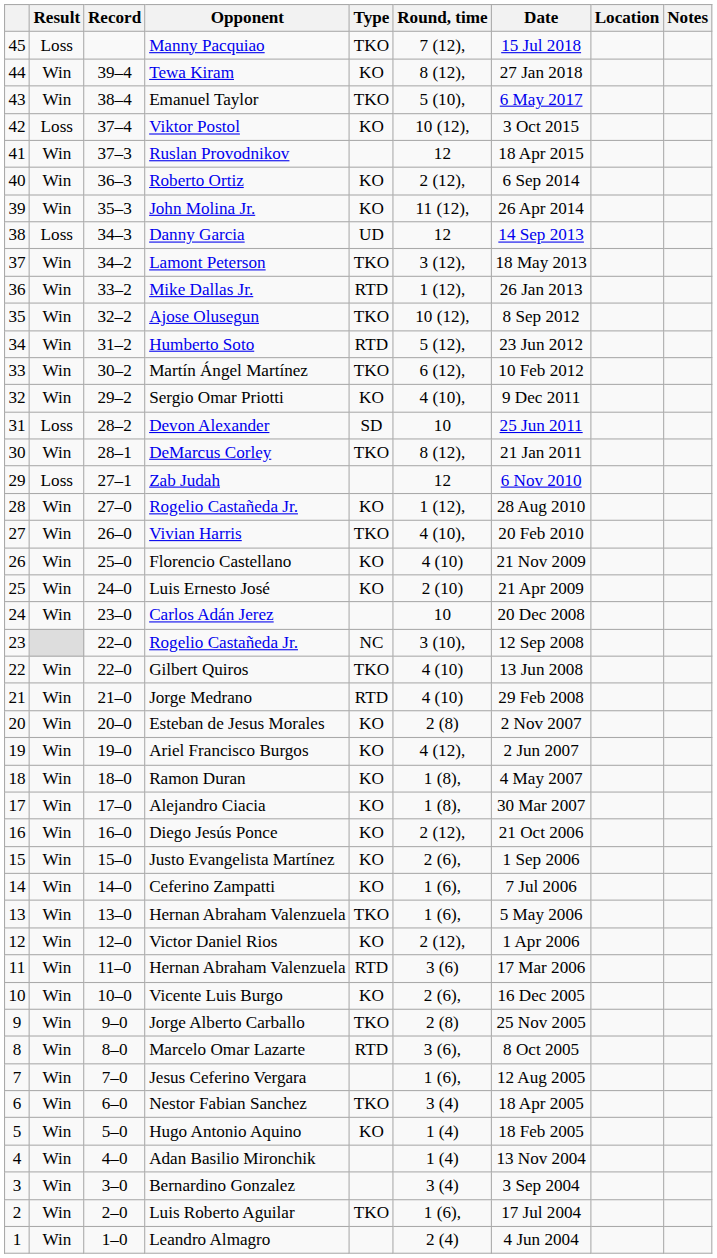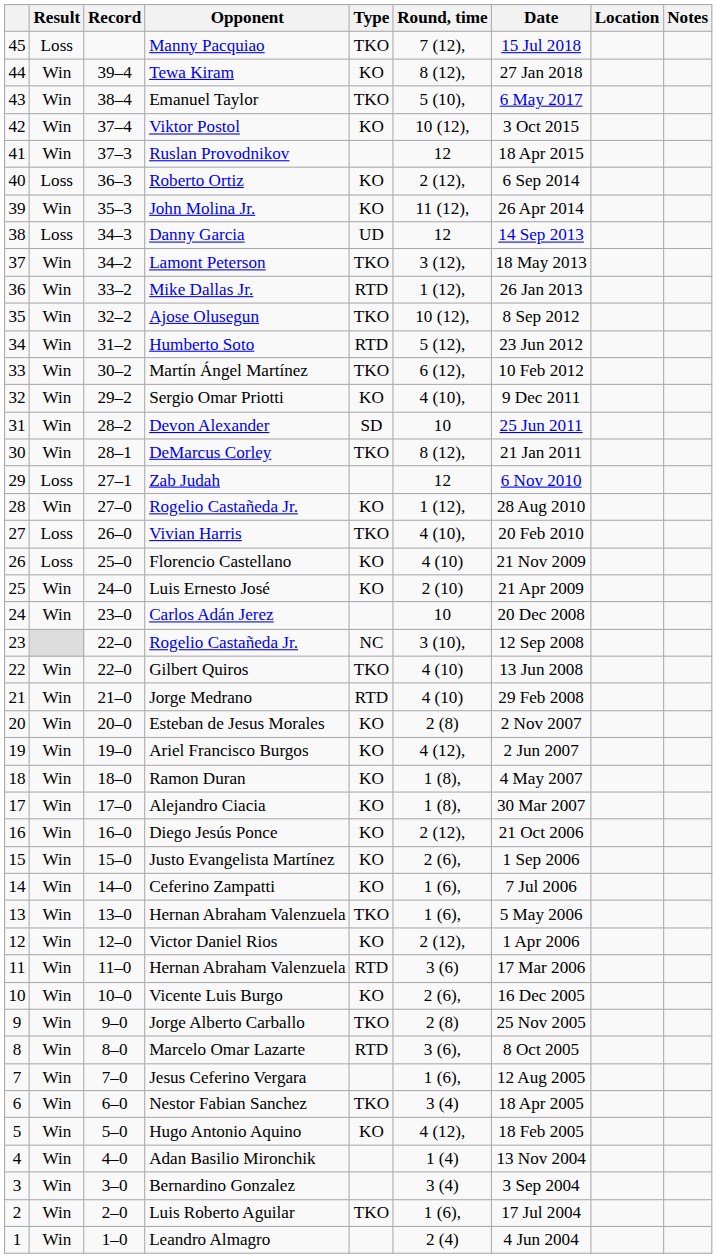Viktor Postol | Result: Loss -> Win
Roberto Ortiz | Result: Win -> Loss
Devon Alexander | Result: Loss -> Win
Vivian Harris | Result: Win -> Loss
Florencio Castellano | Result: Win -> Loss
Hugo Antonio Aquino | Round, time: 1 (4) -> 4 (12),
